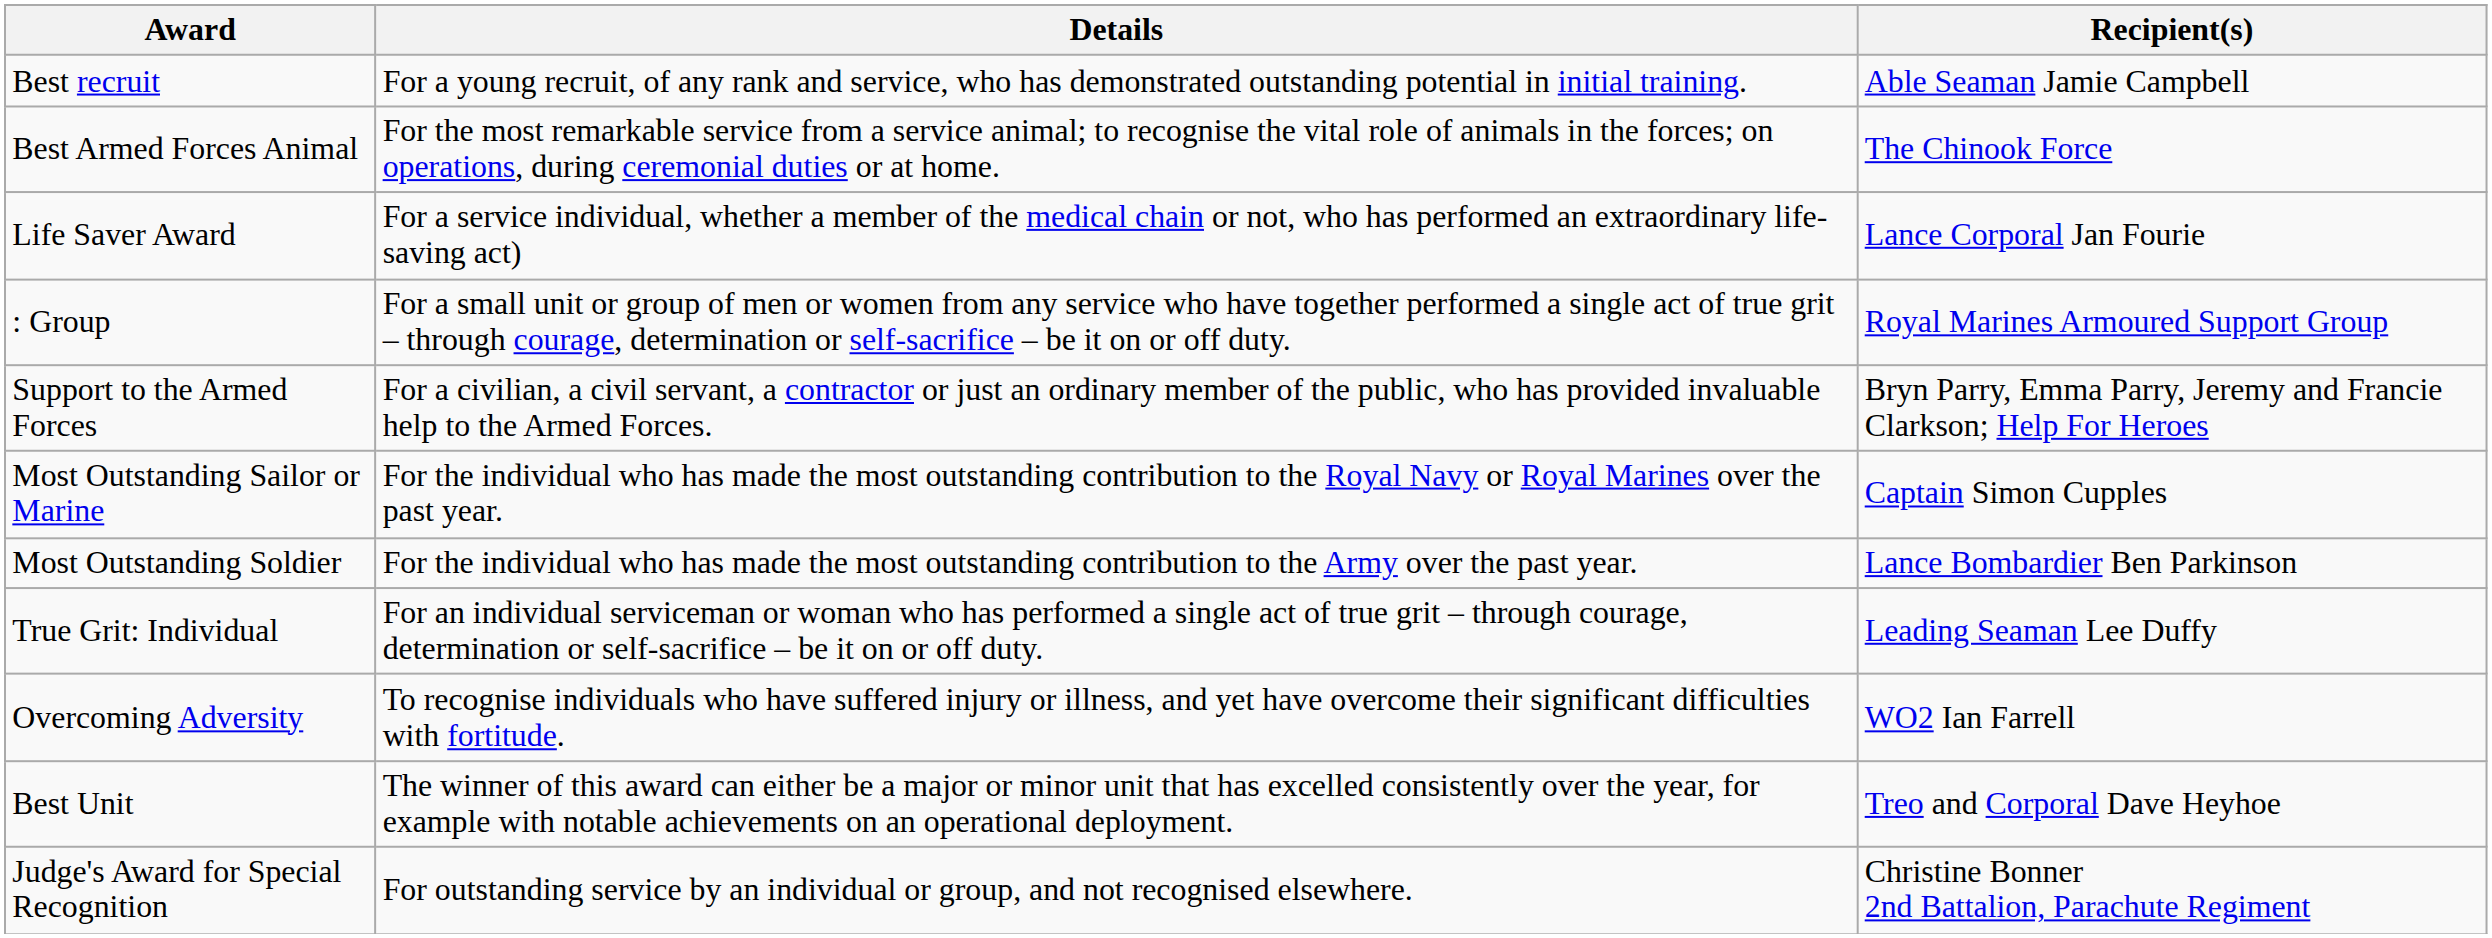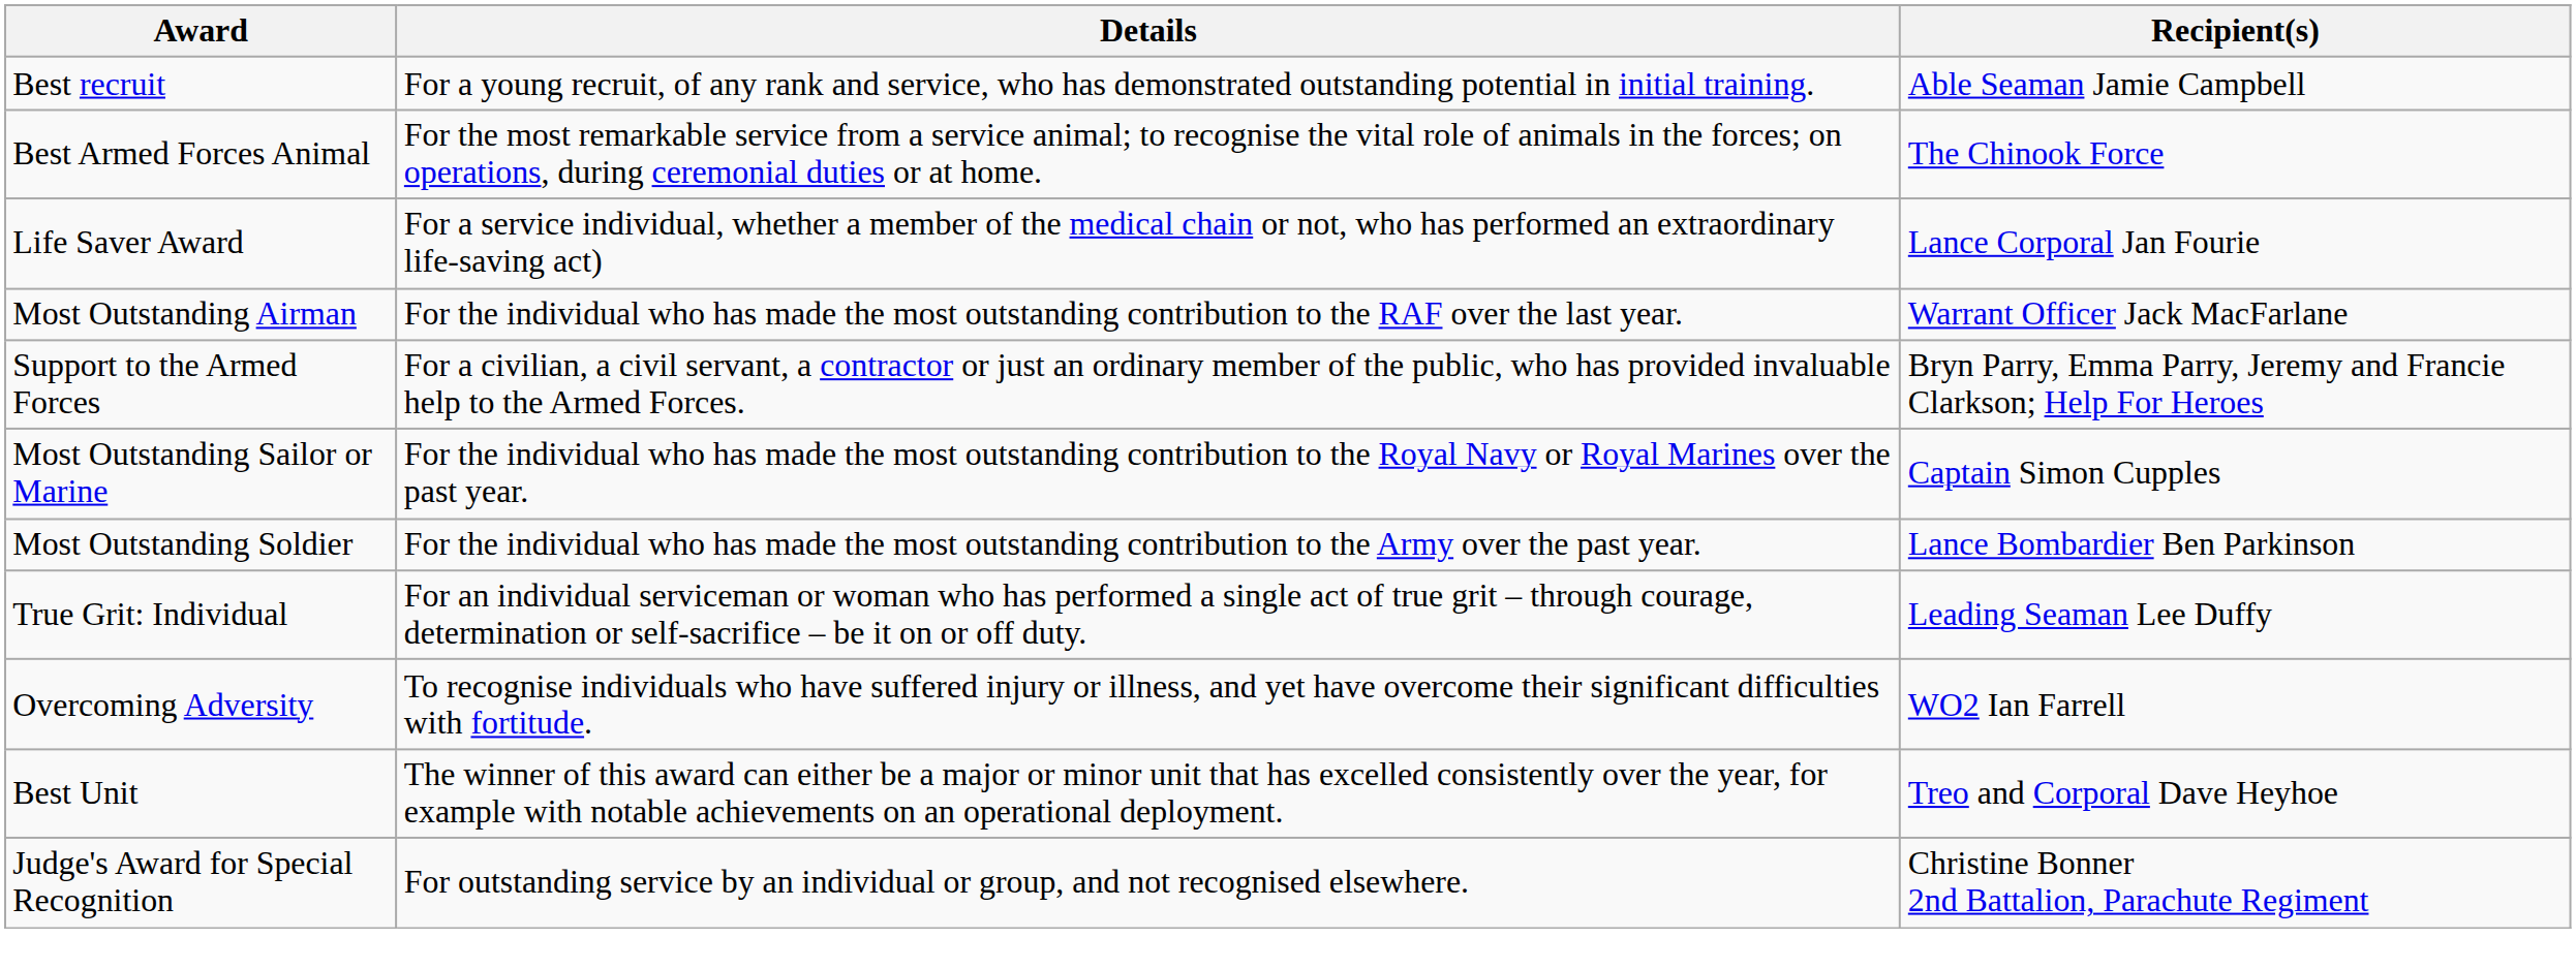+ row: Most Outstanding Airman | For the individual who has made the most outstanding contribution to the RAF over the last year. | Warrant Officer Jack MacFarlane
- row: : Group | For a small unit or group of men or women from any service who have together performed a single act of true grit – through courage, determination or self-sacrifice – be it on or off duty. | Royal Marines Armoured Support Group
